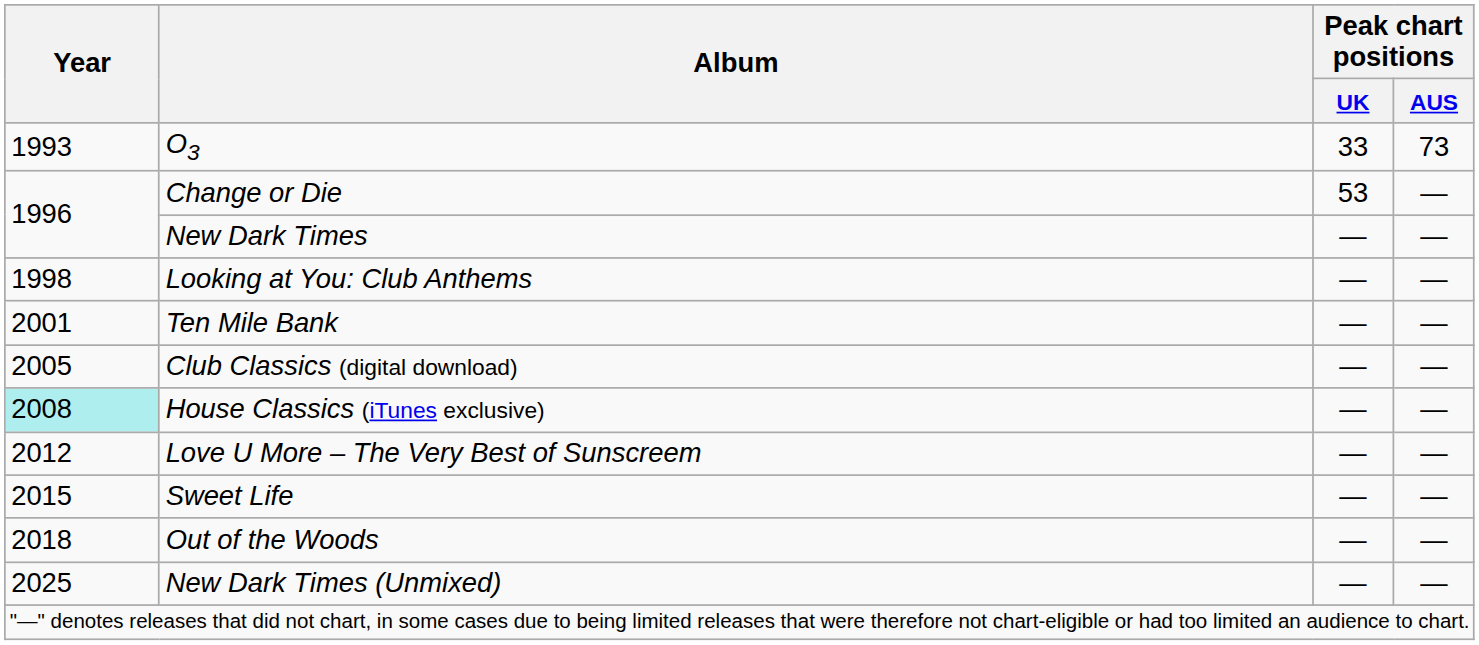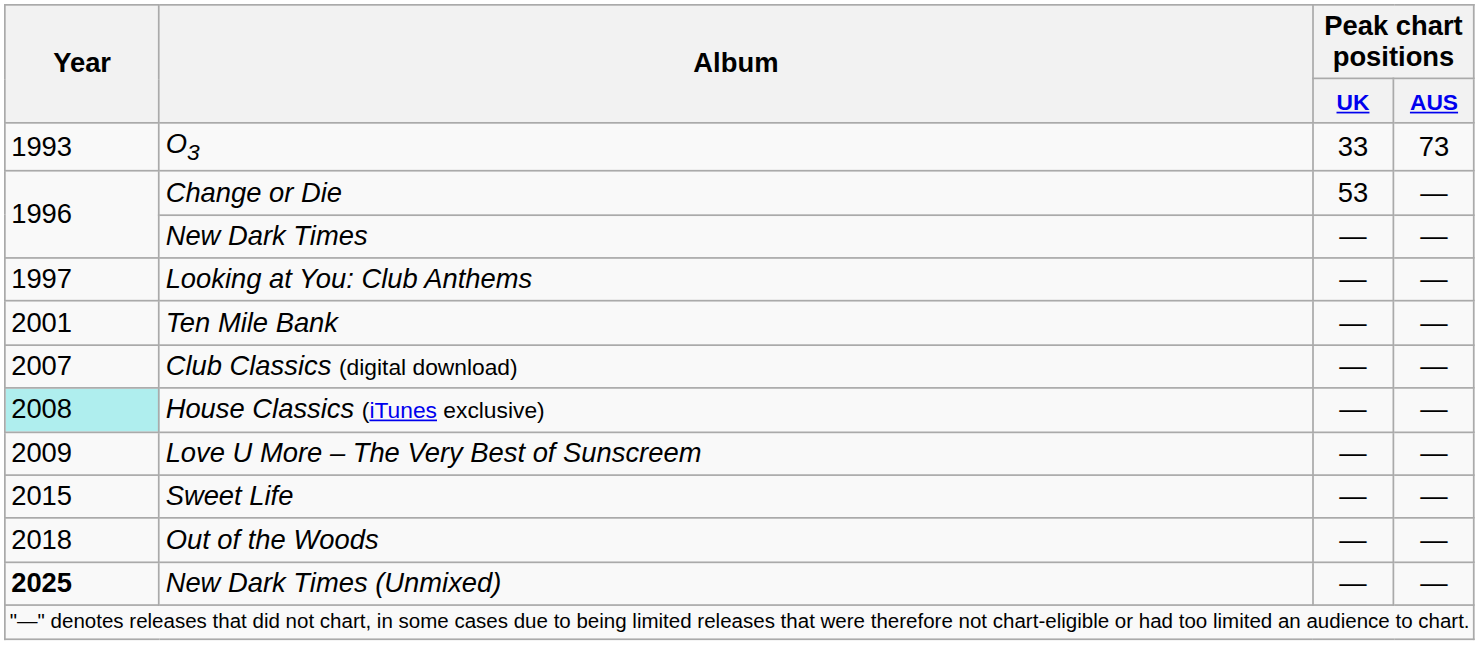Looking at You: Club Anthems | Year: 1998 -> 1997
Club Classics (digital download) | Year: 2005 -> 2007
Love U More – The Very Best of Sunscreem | Year: 2012 -> 2009
New Dark Times (Unmixed) | Year: normal -> bold
